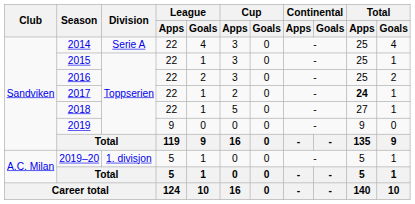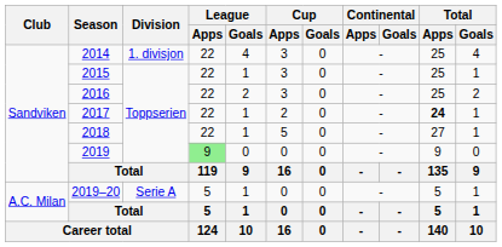2014 | Division: Serie A -> 1. divisjon
2019 | League / Apps: no background -> lightgreen background
2019–20 | Division: 1. divisjon -> Serie A
